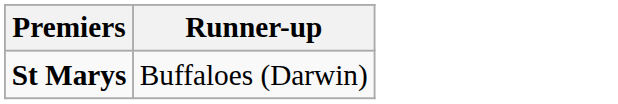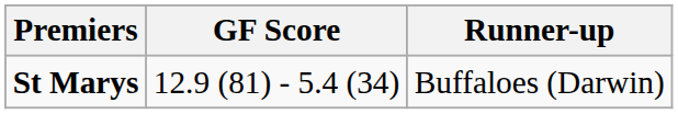+ column: GF Score | 12.9 (81) - 5.4 (34)
